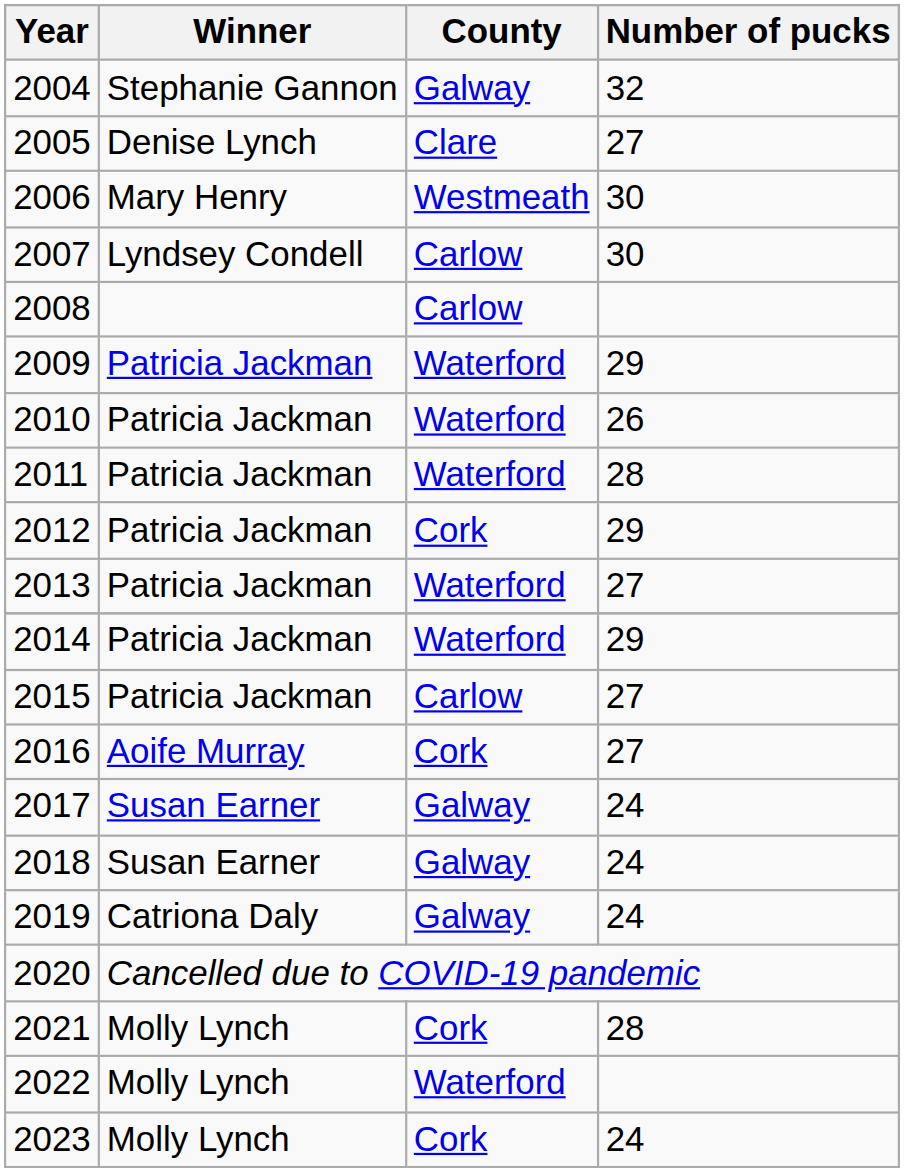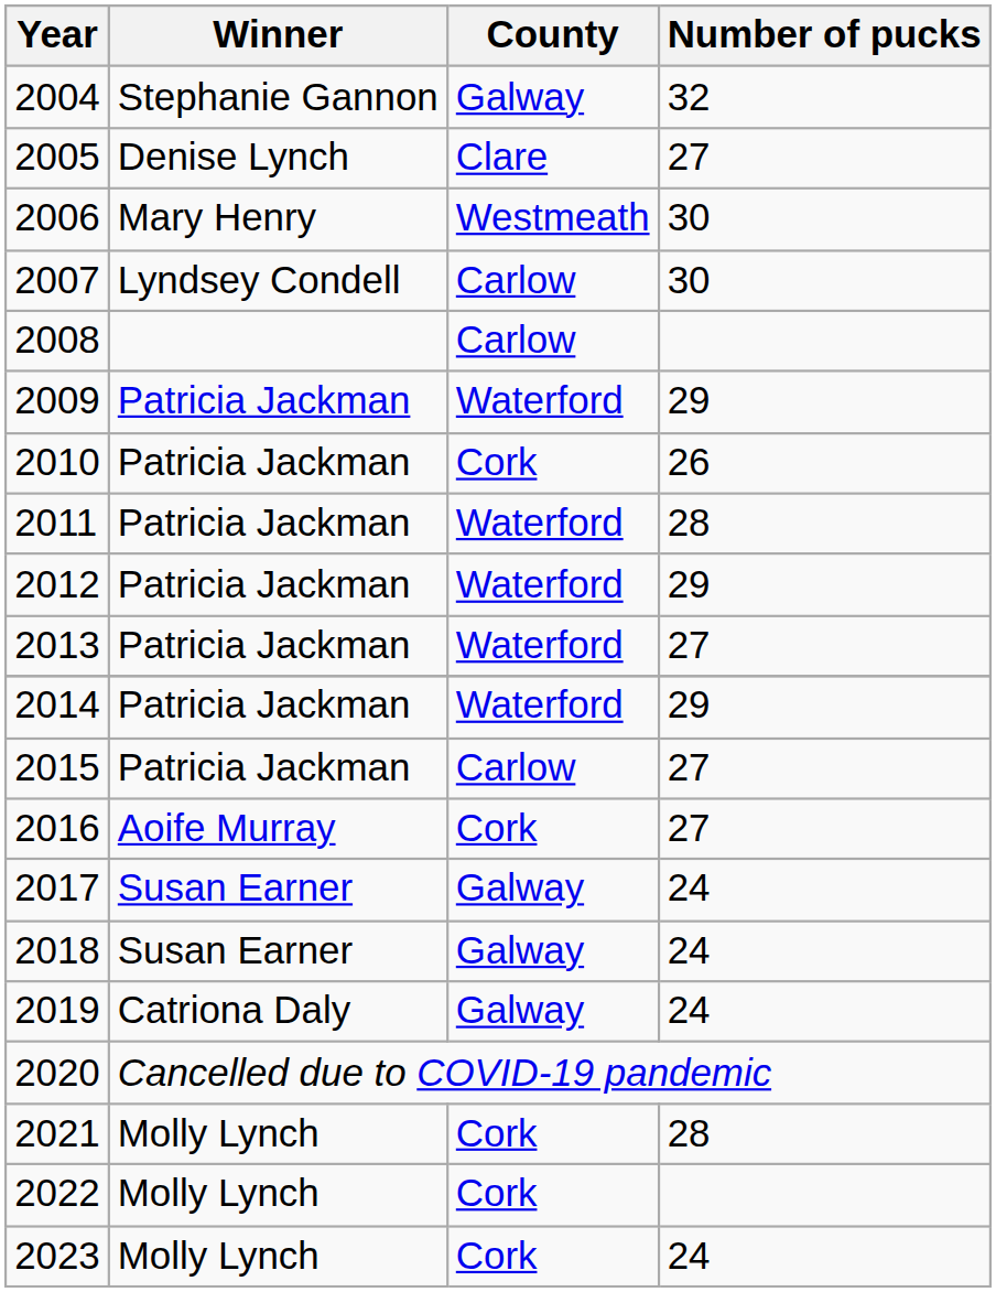2010 | County: Waterford -> Cork
2012 | County: Cork -> Waterford
2022 | County: Waterford -> Cork
